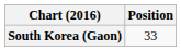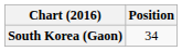South Korea (Gaon) | Position: 33 -> 34
